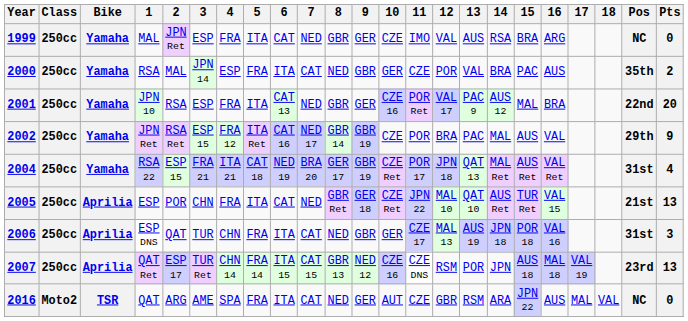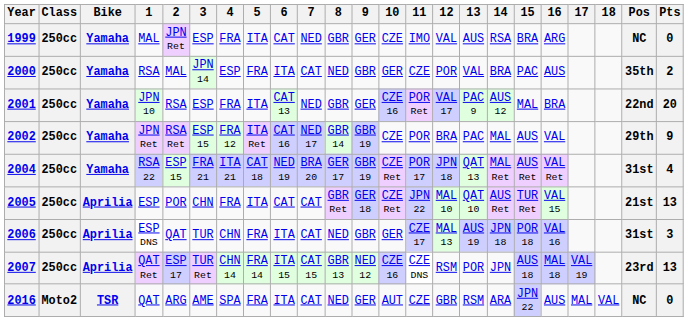2005 | 7: NED -> CAT
